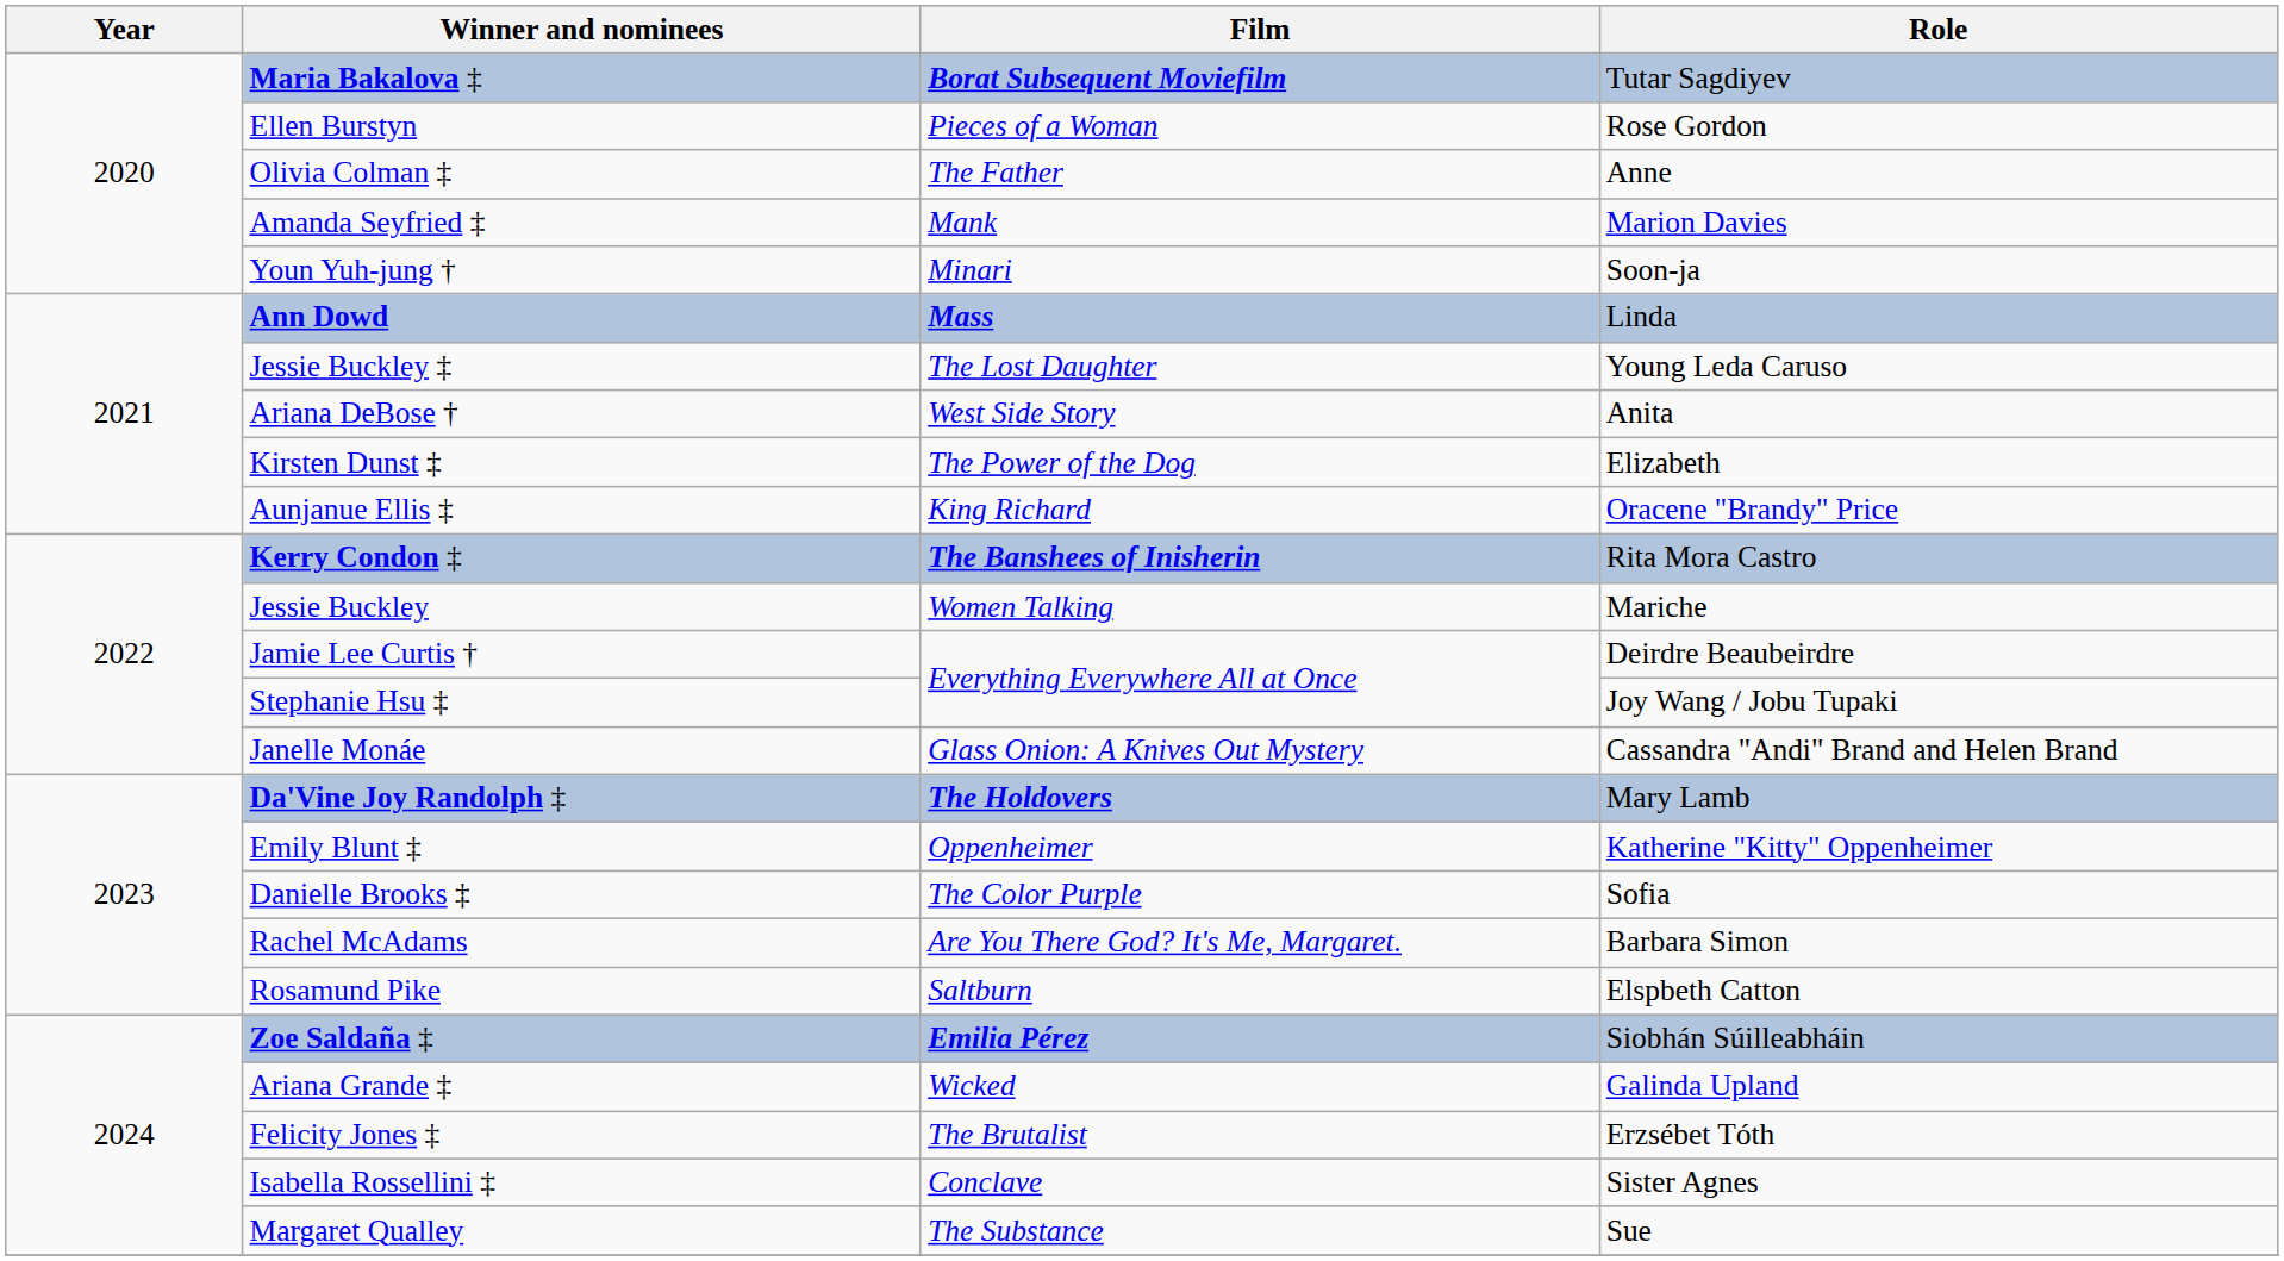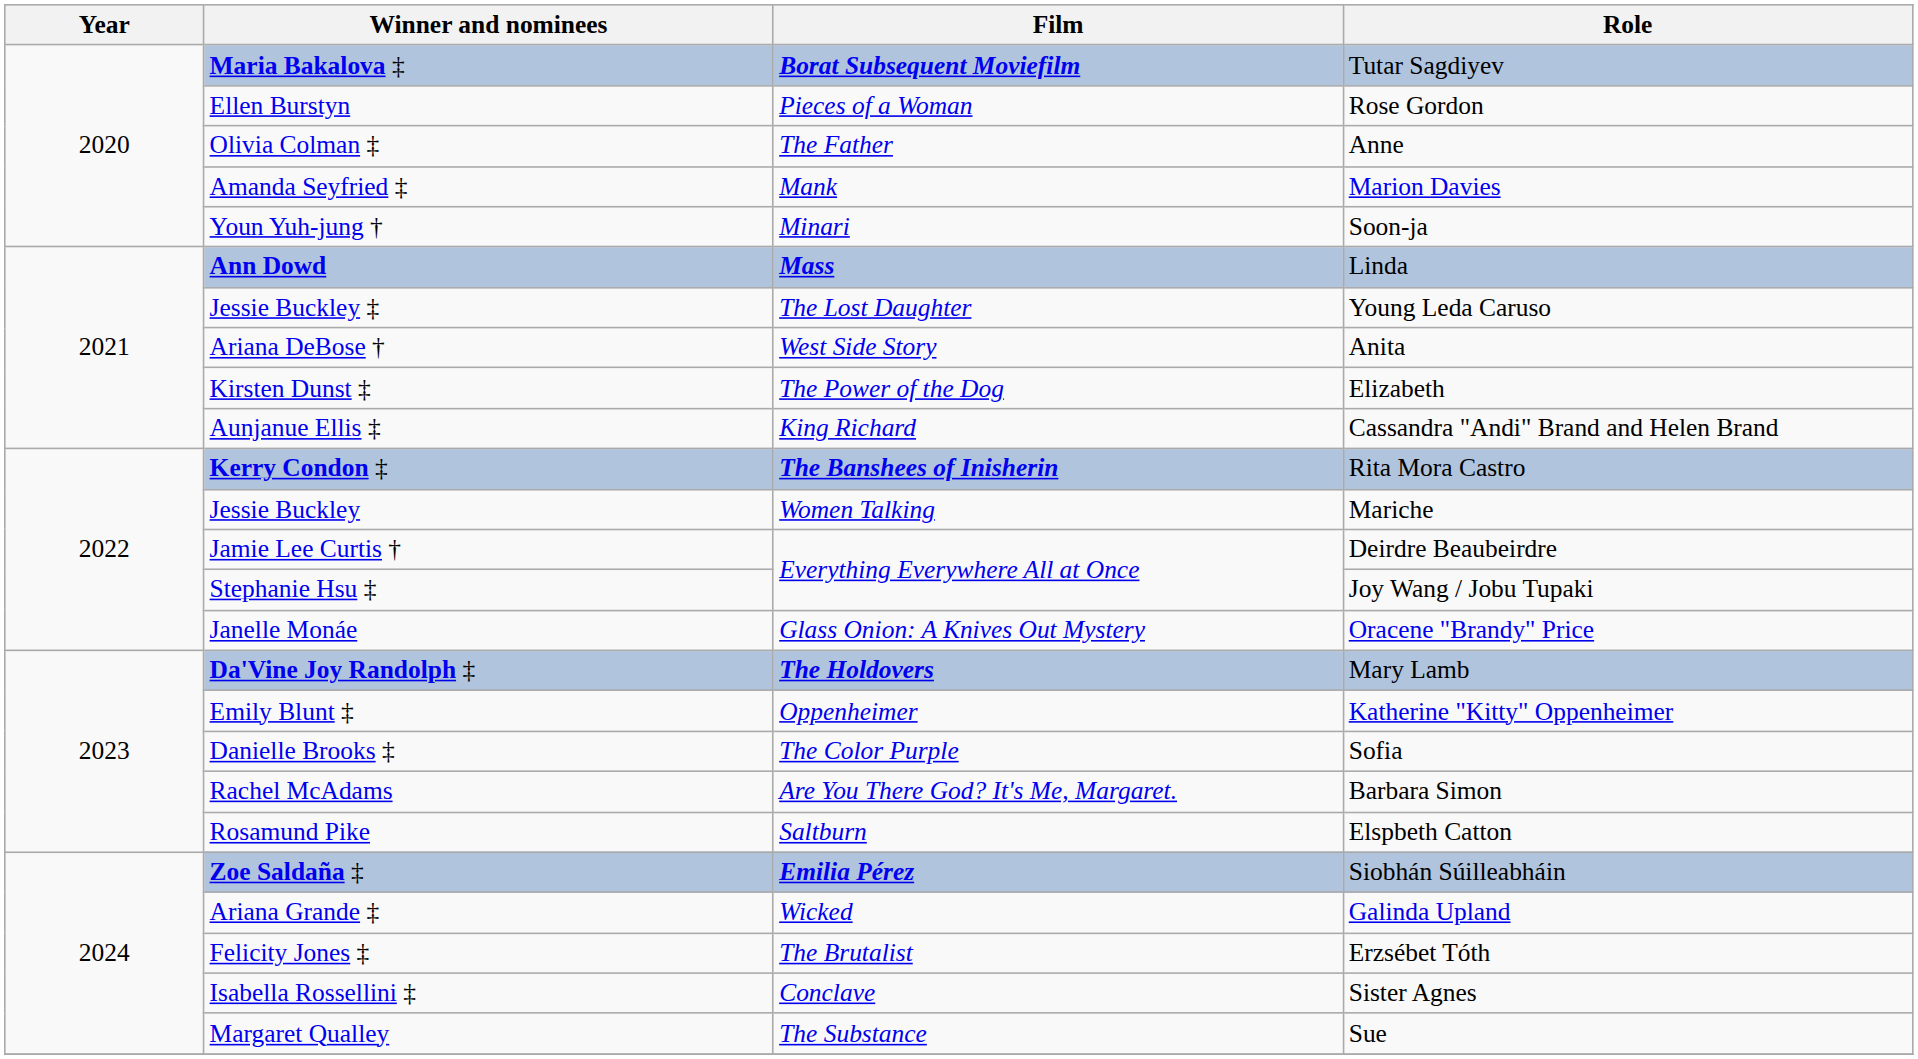Aunjanue Ellis ‡ | Role: Oracene "Brandy" Price -> Cassandra "Andi" Brand and Helen Brand
Janelle Monáe | Role: Cassandra "Andi" Brand and Helen Brand -> Oracene "Brandy" Price
